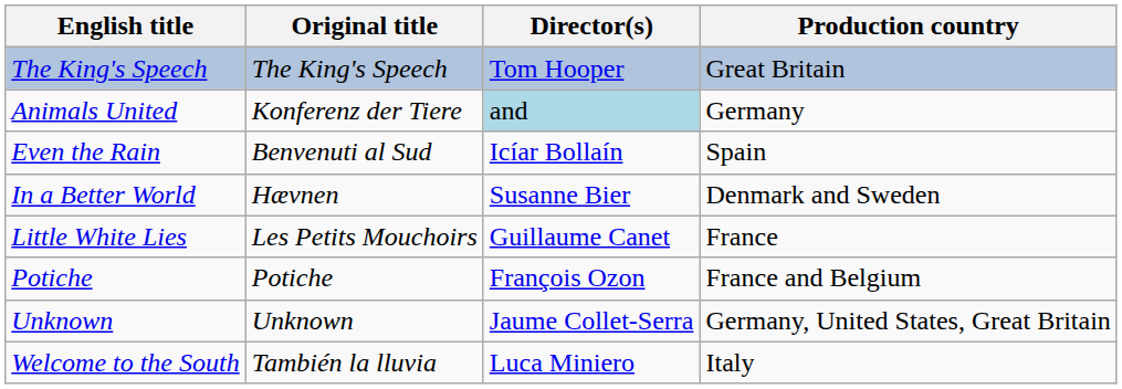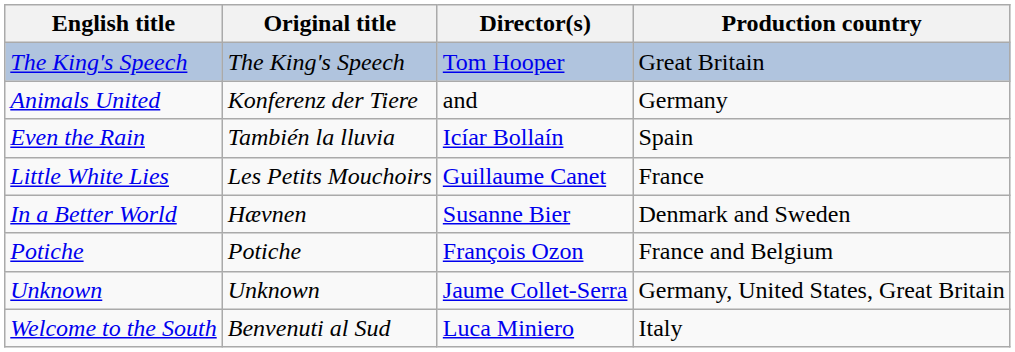Animals United | Director(s): lightblue background -> no background
Even the Rain | Original title: Benvenuti al Sud -> También la lluvia
rows swapped: In a Better World <-> Little White Lies
Welcome to the South | Original title: También la lluvia -> Benvenuti al Sud
